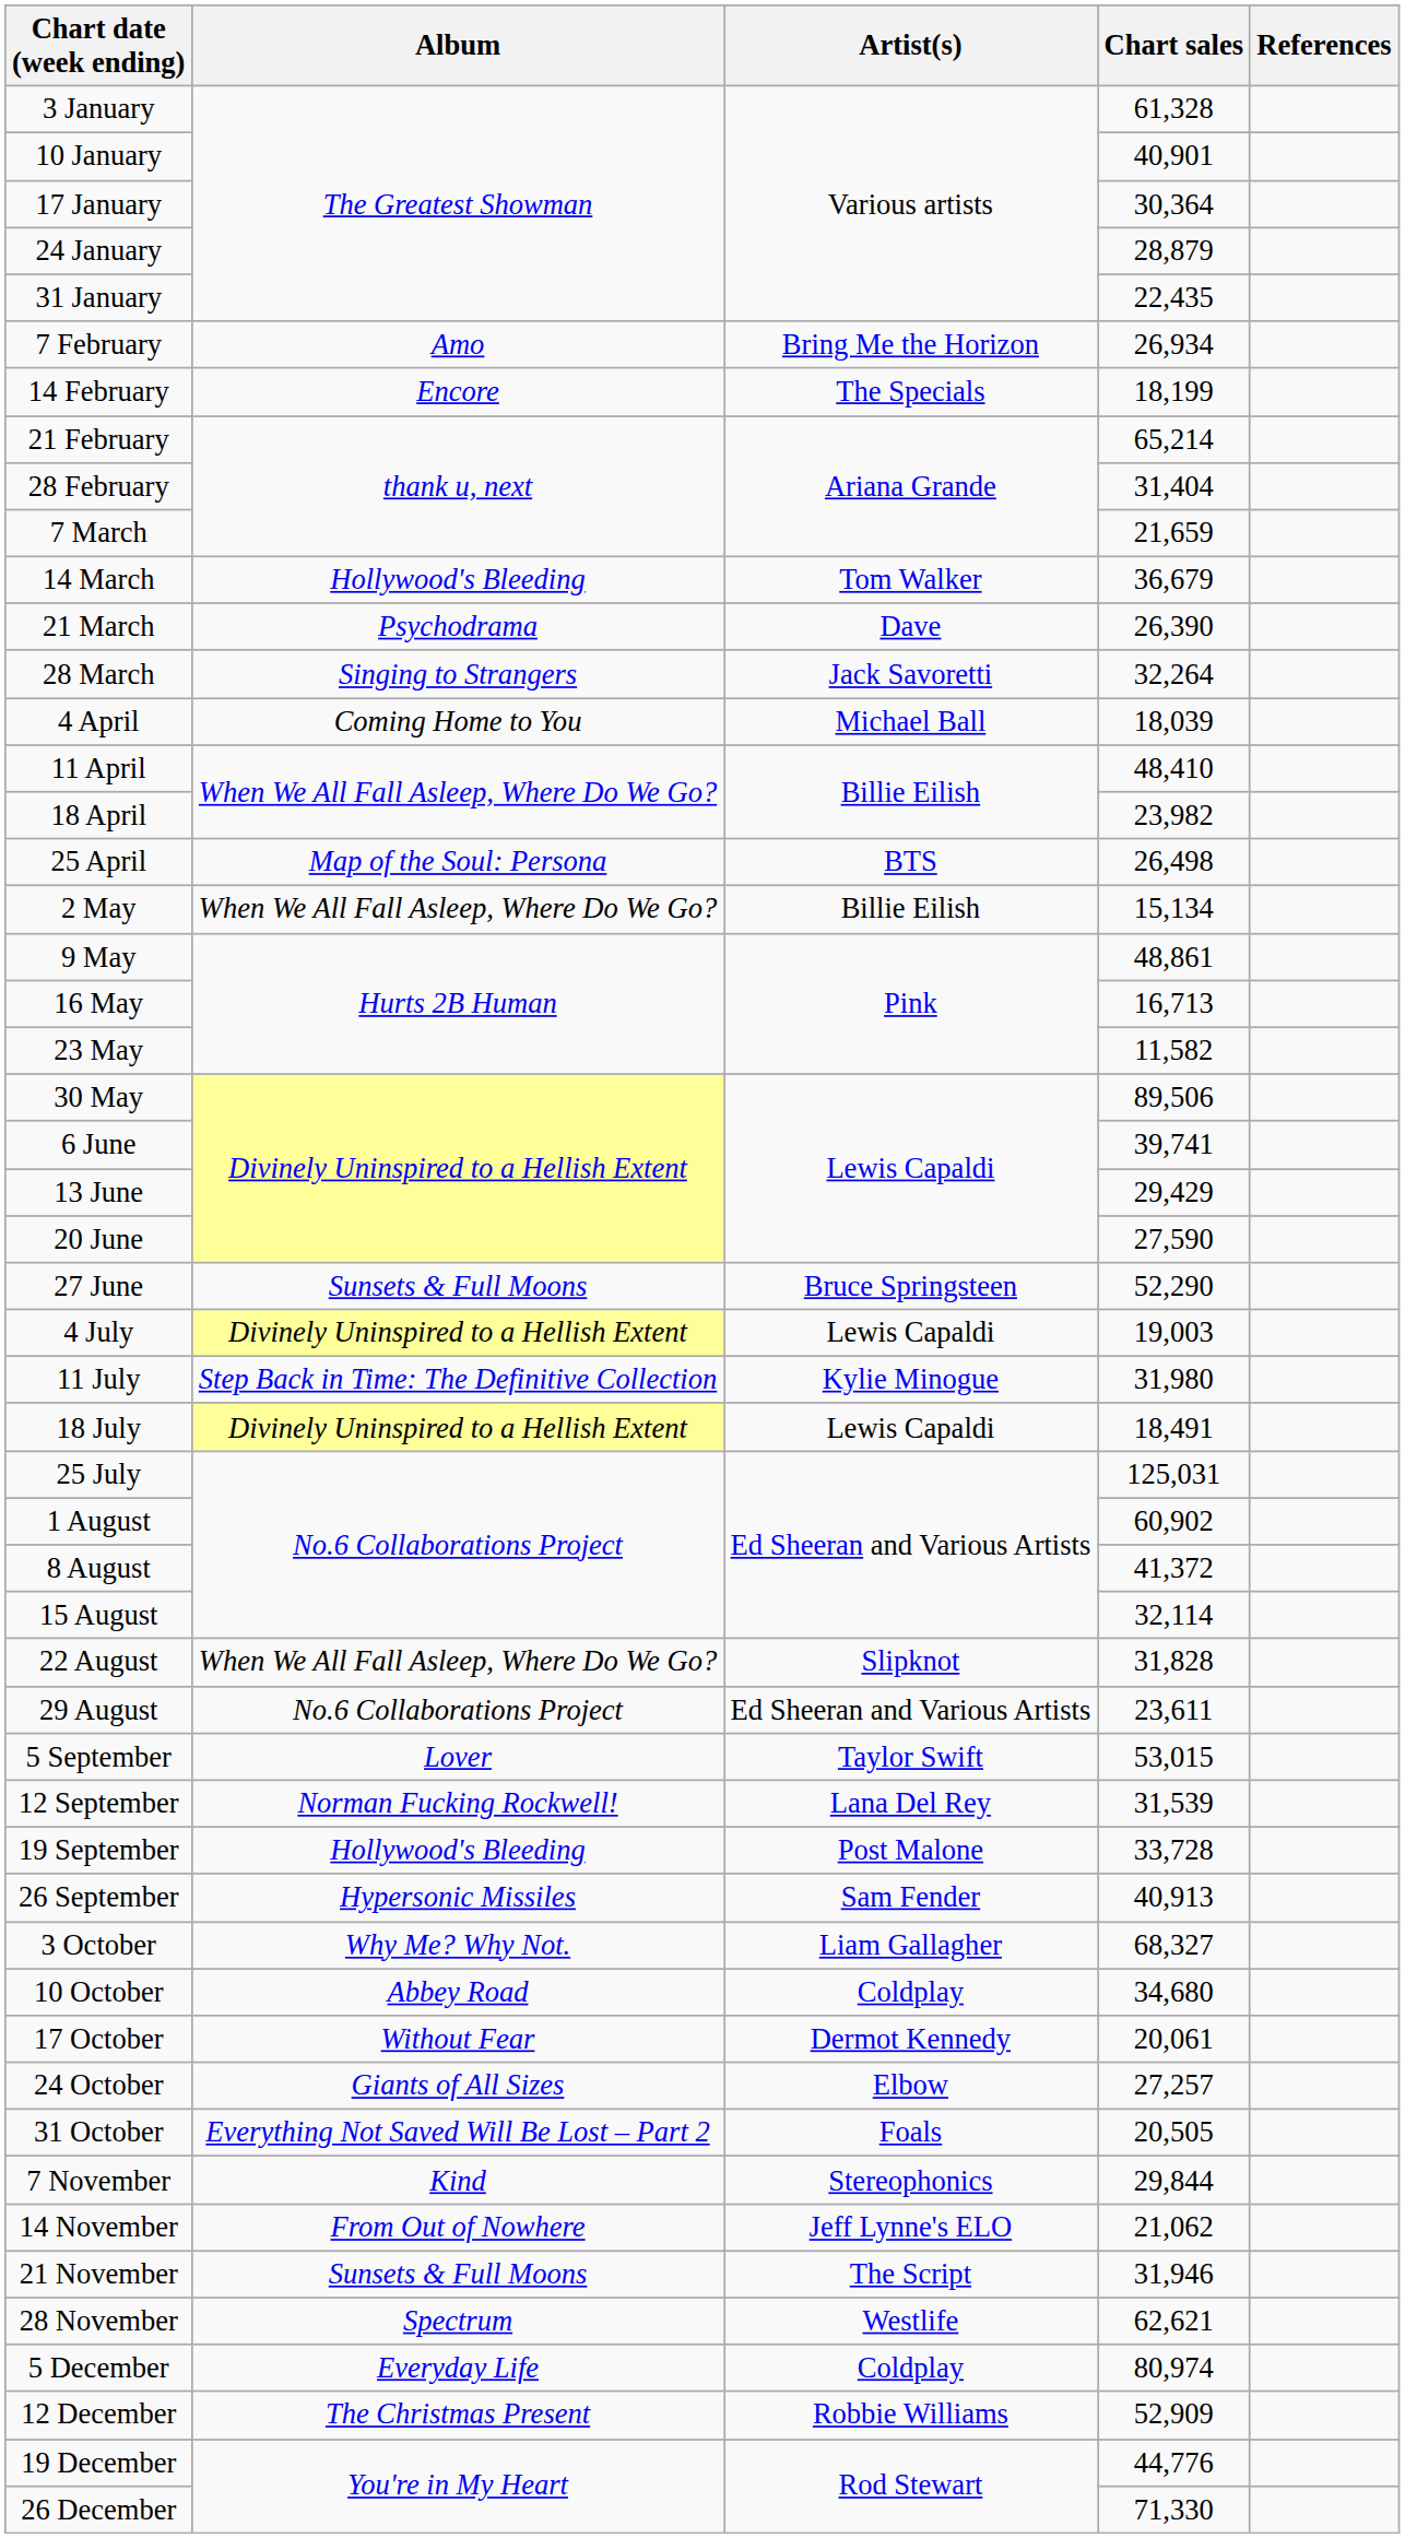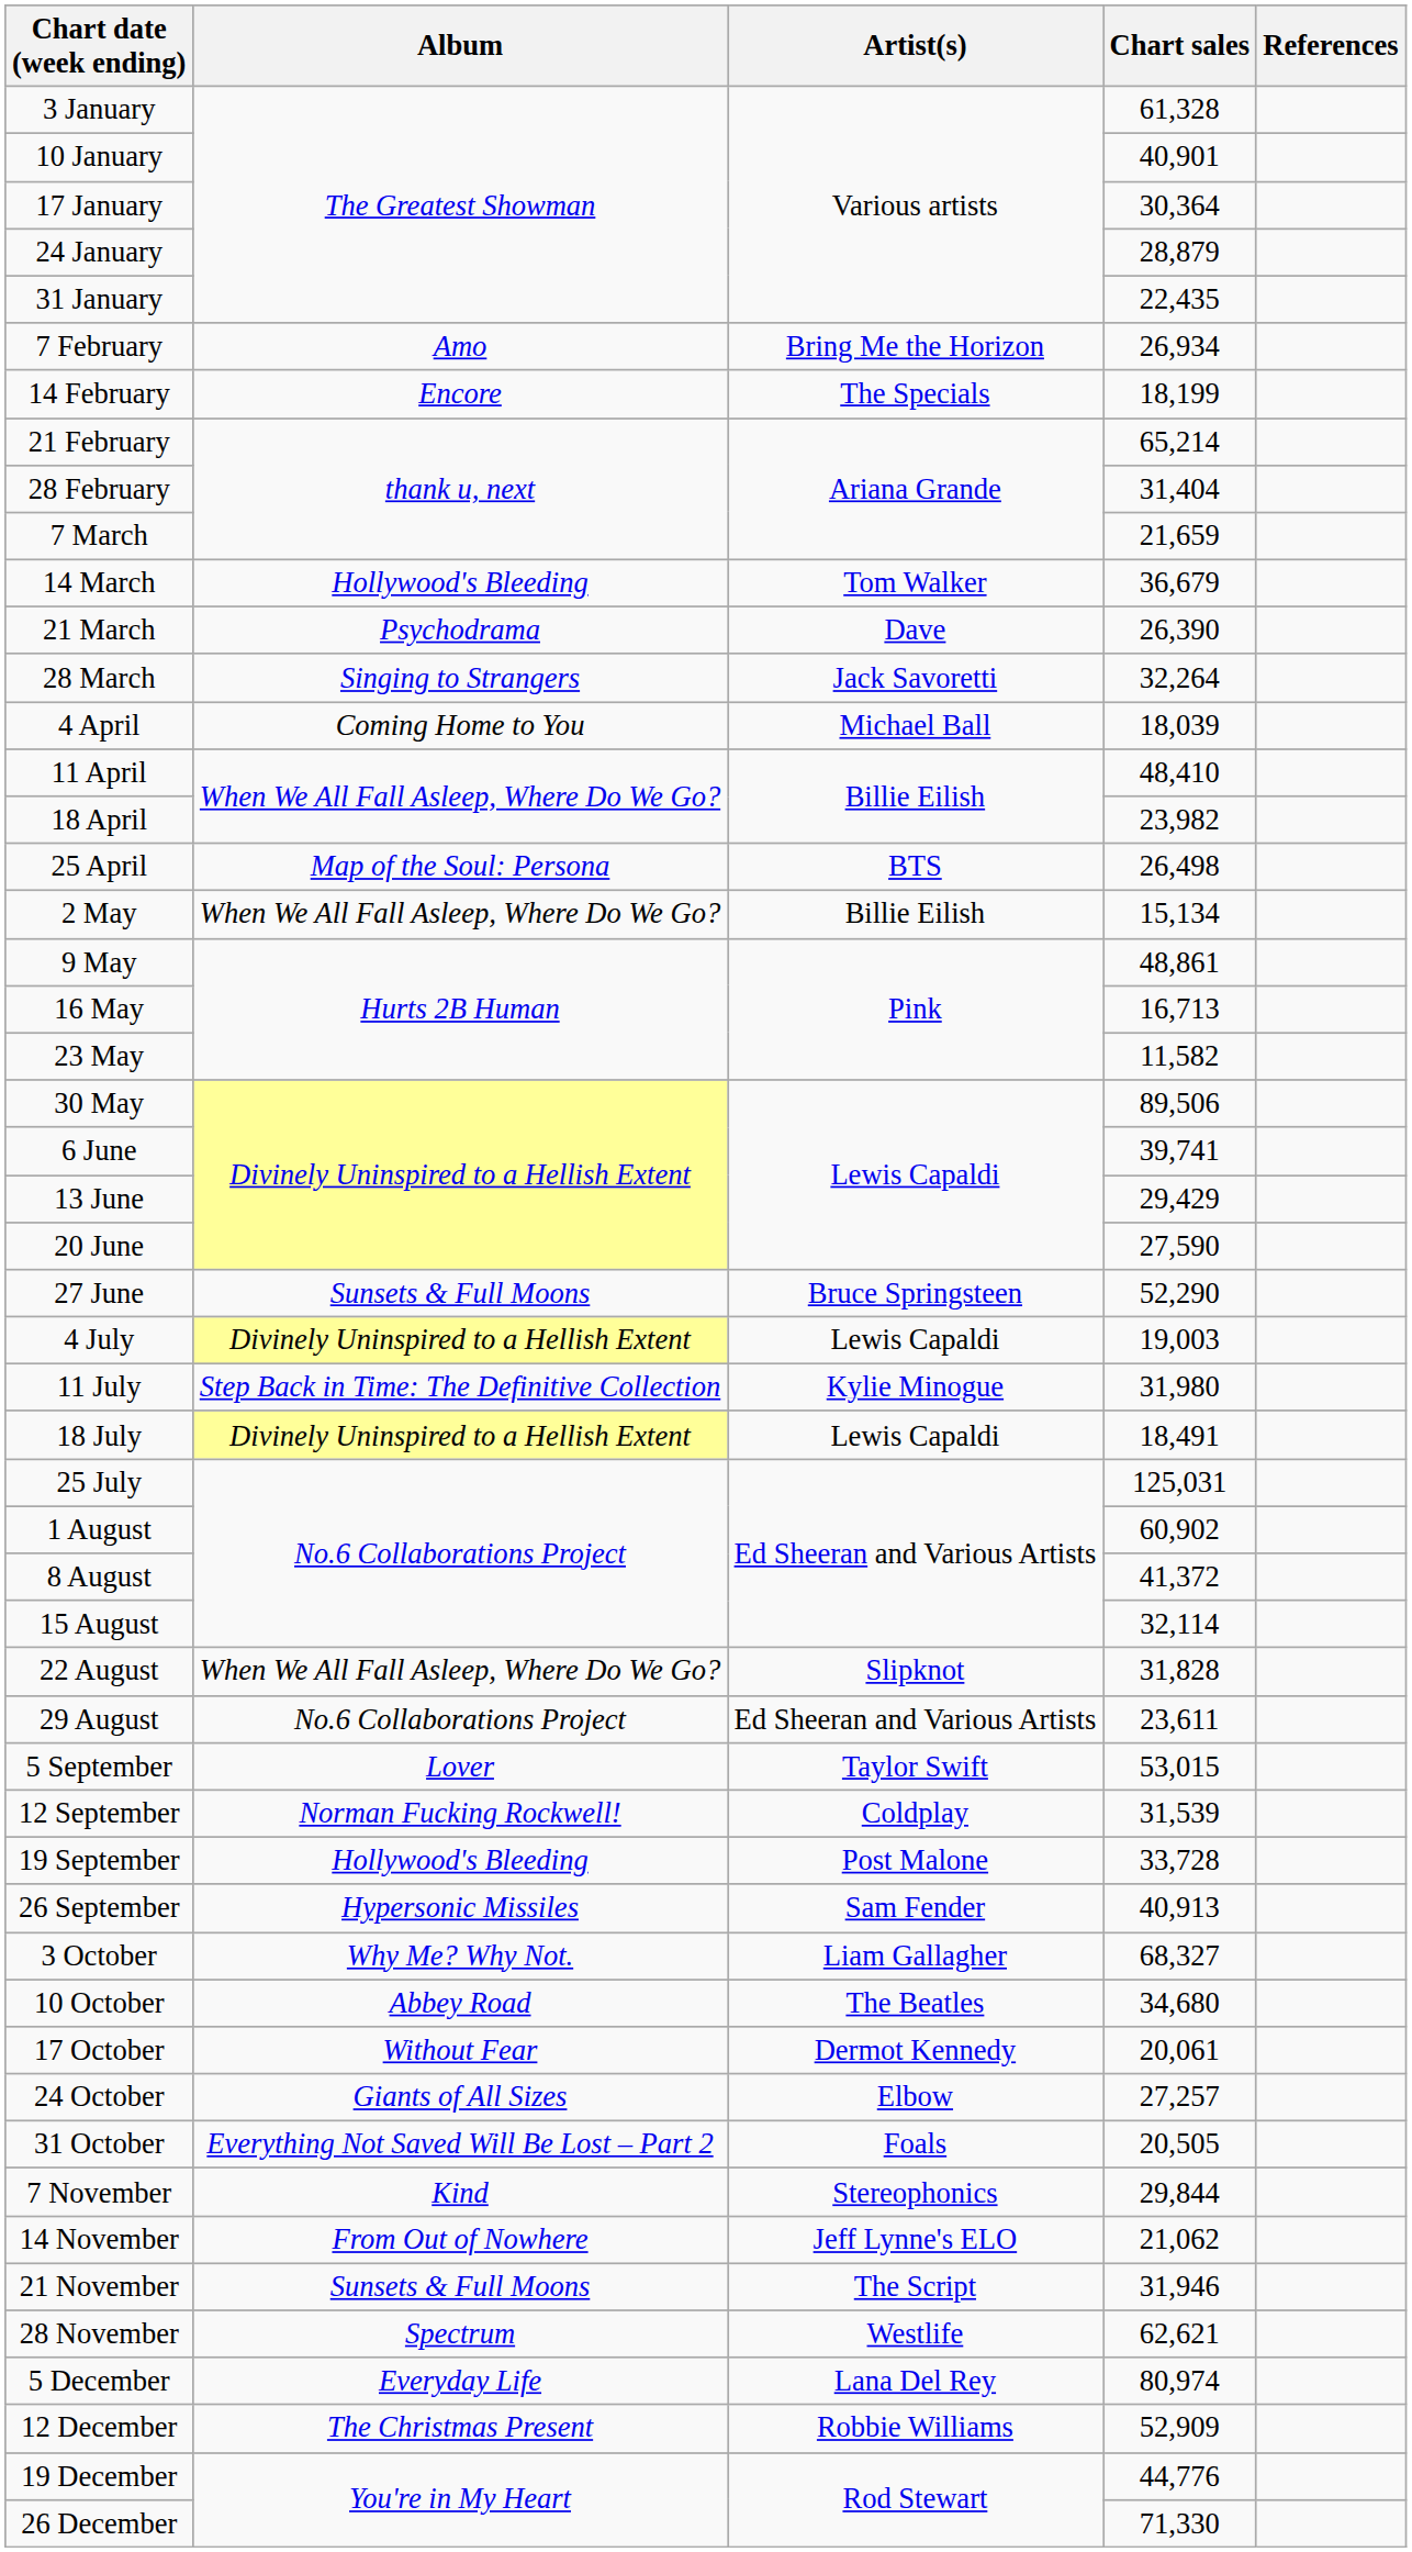12 September | Artist(s): Lana Del Rey -> Coldplay
10 October | Artist(s): Coldplay -> The Beatles
5 December | Artist(s): Coldplay -> Lana Del Rey
